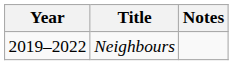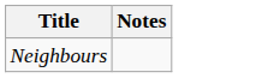- column: Year | 2019–2022
